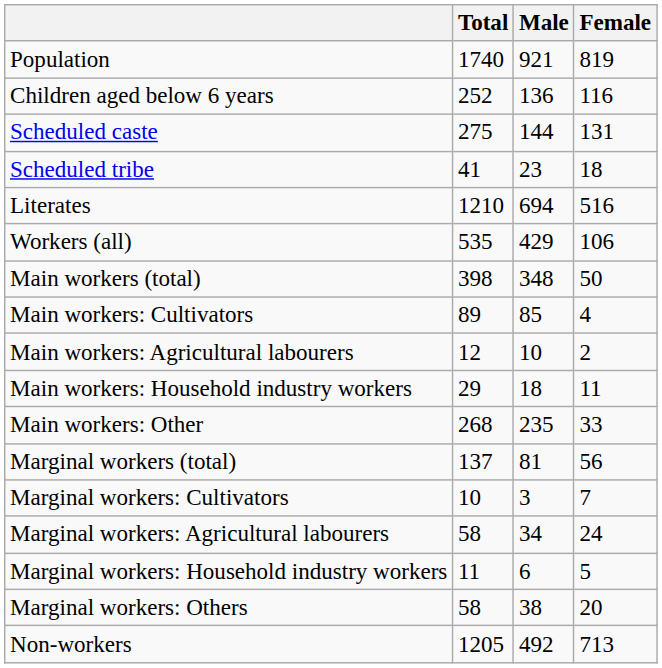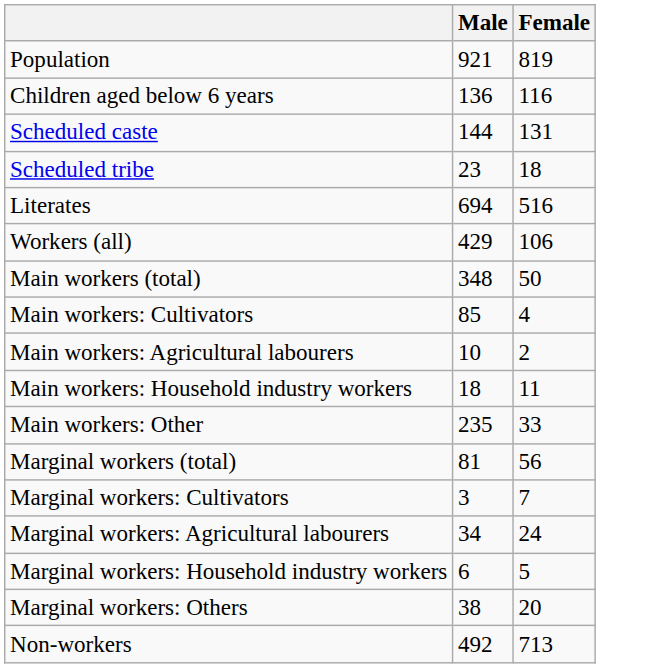- column: Total | 1740 | 252 | 275 | 41 | 1210 | 535 | 398 | 89 | 12 | 29 | 268 | 137 | 10 | 58 | 11 | 58 | 1205
